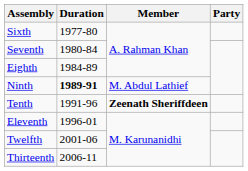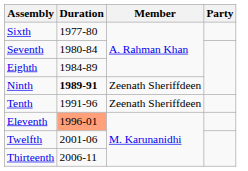Ninth | Member: M. Abdul Lathief -> Zeenath Sheriffdeen
Tenth | Member: bold -> normal
Eleventh | Duration: no background -> lightsalmon background
